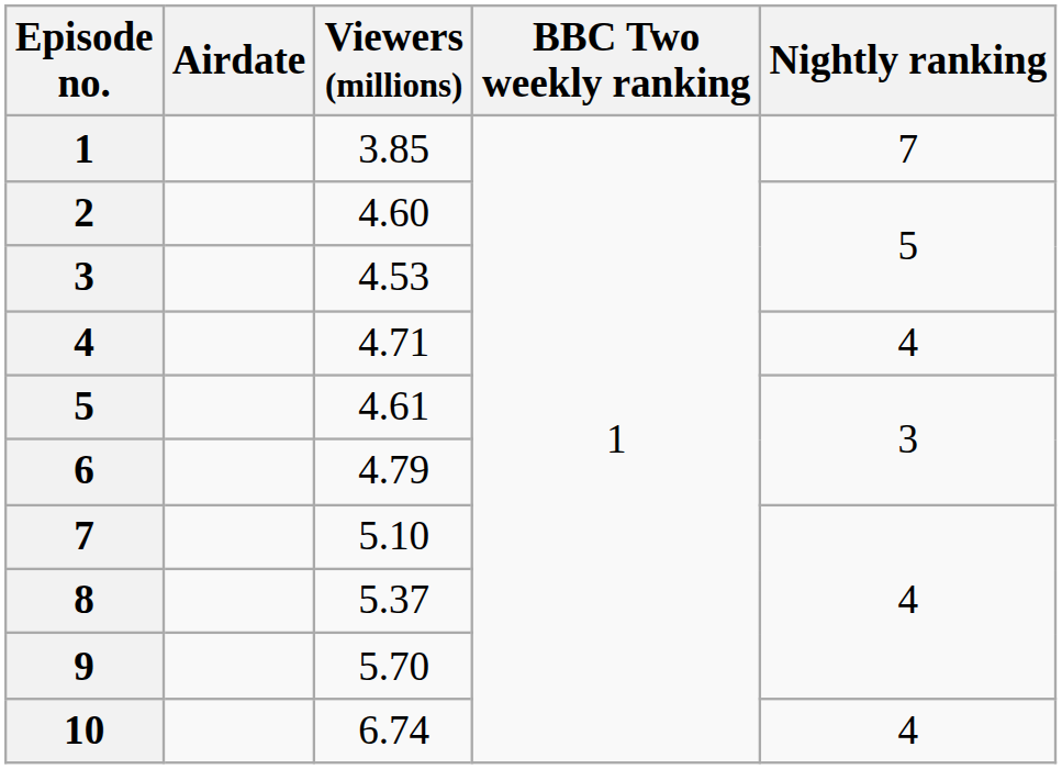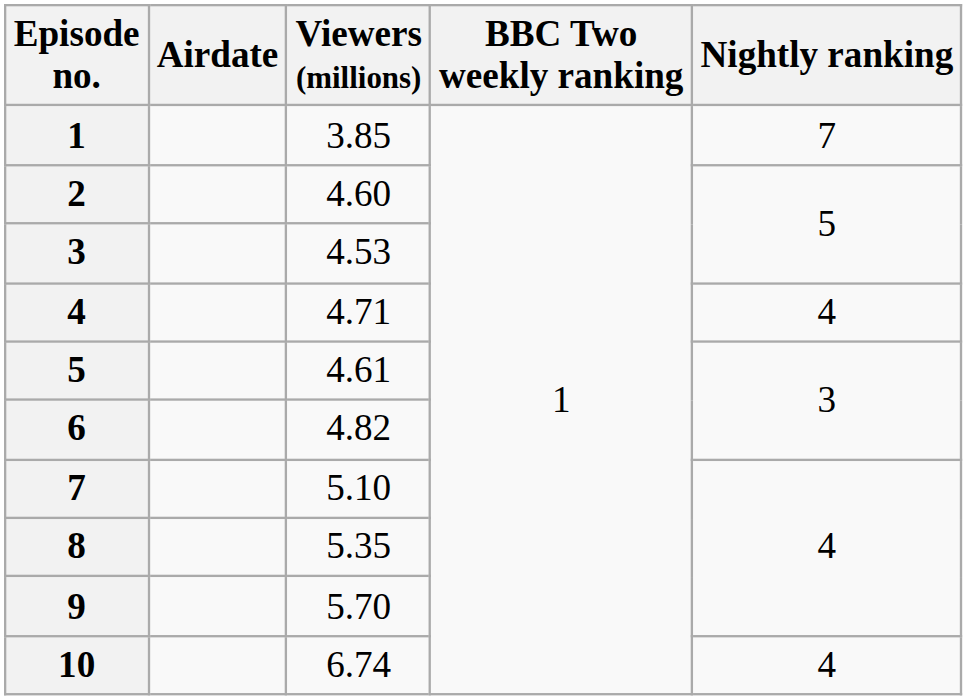6 | Viewers (millions): 4.79 -> 4.82
8 | Viewers (millions): 5.37 -> 5.35
